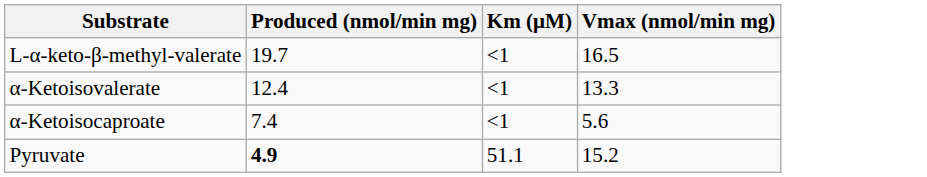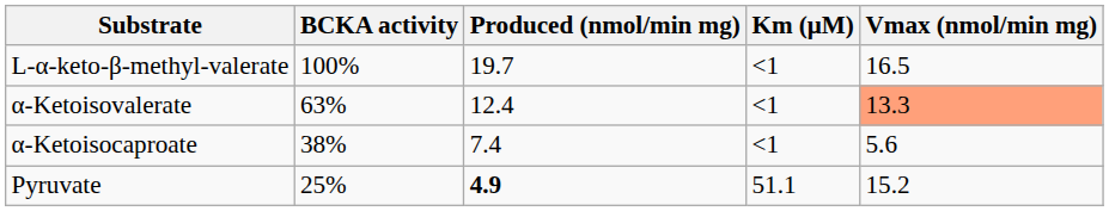+ column: BCKA activity | 100% | 63% | 38% | 25%
α-Ketoisovalerate | Vmax (nmol/min mg): no background -> lightsalmon background
